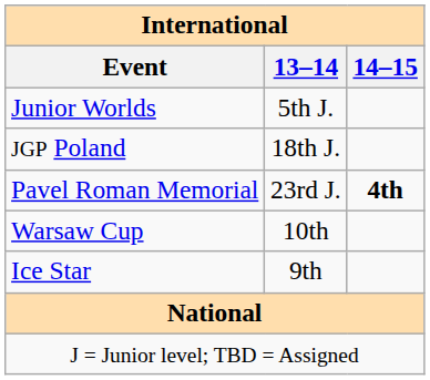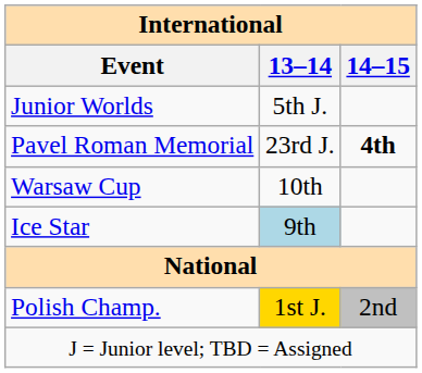- row: JGP Poland | 18th J.
Ice Star | 13–14: no background -> lightblue background
+ row: Polish Champ. | 1st J. | 2nd
